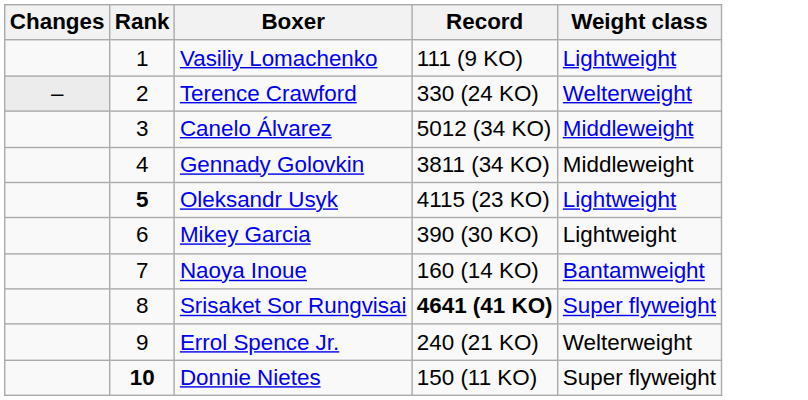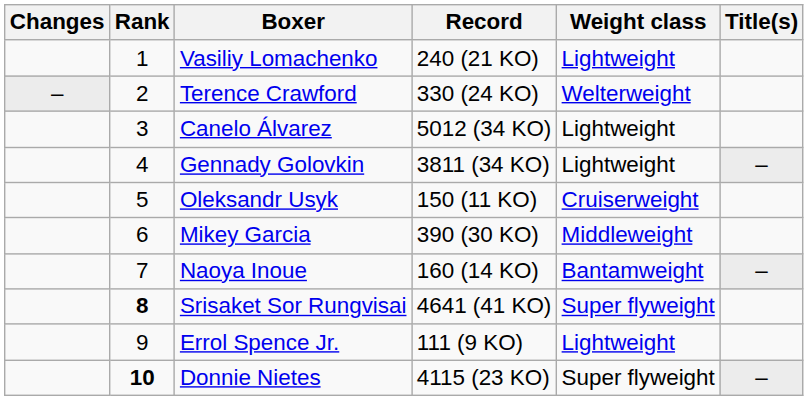+ column: Title(s) | – | – | –
Vasiliy Lomachenko | Record: 111 (9 KO) -> 240 (21 KO)
Canelo Álvarez | Weight class: Middleweight -> Lightweight
Gennady Golovkin | Weight class: Middleweight -> Lightweight
Oleksandr Usyk | Rank: bold -> normal
Oleksandr Usyk | Record: 4115 (23 KO) -> 150 (11 KO)
Oleksandr Usyk | Weight class: Lightweight -> Cruiserweight
Mikey Garcia | Weight class: Lightweight -> Middleweight
Srisaket Sor Rungvisai | Rank: normal -> bold
Srisaket Sor Rungvisai | Record: bold -> normal
Errol Spence Jr. | Record: 240 (21 KO) -> 111 (9 KO)
Errol Spence Jr. | Weight class: Welterweight -> Lightweight
Donnie Nietes | Record: 150 (11 KO) -> 4115 (23 KO)
